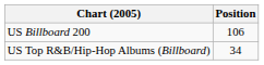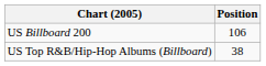US Top R&B/Hip-Hop Albums (Billboard) | Position: 34 -> 38
